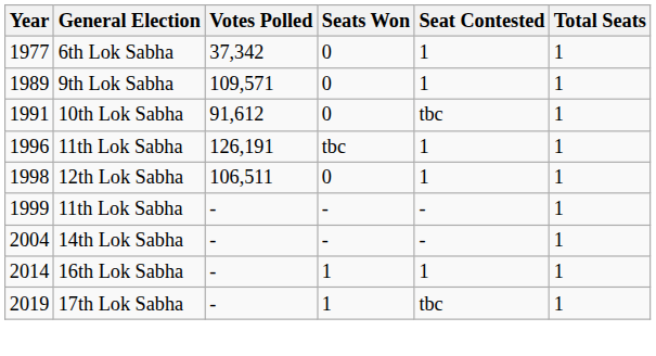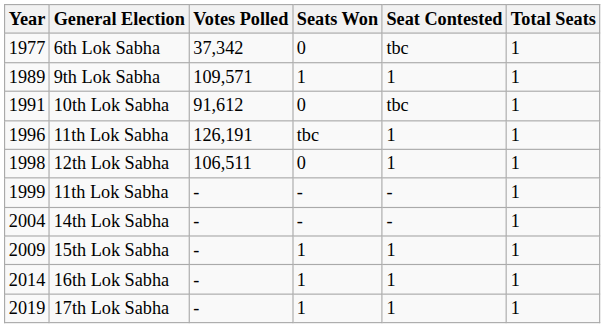6th Lok Sabha | Seat Contested: 1 -> tbc
9th Lok Sabha | Seats Won: 0 -> 1
+ row: 2009 | 15th Lok Sabha | - | 1 | 1 | 1
17th Lok Sabha | Seat Contested: tbc -> 1
